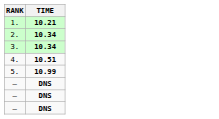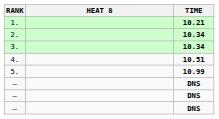+ column: HEAT 8
